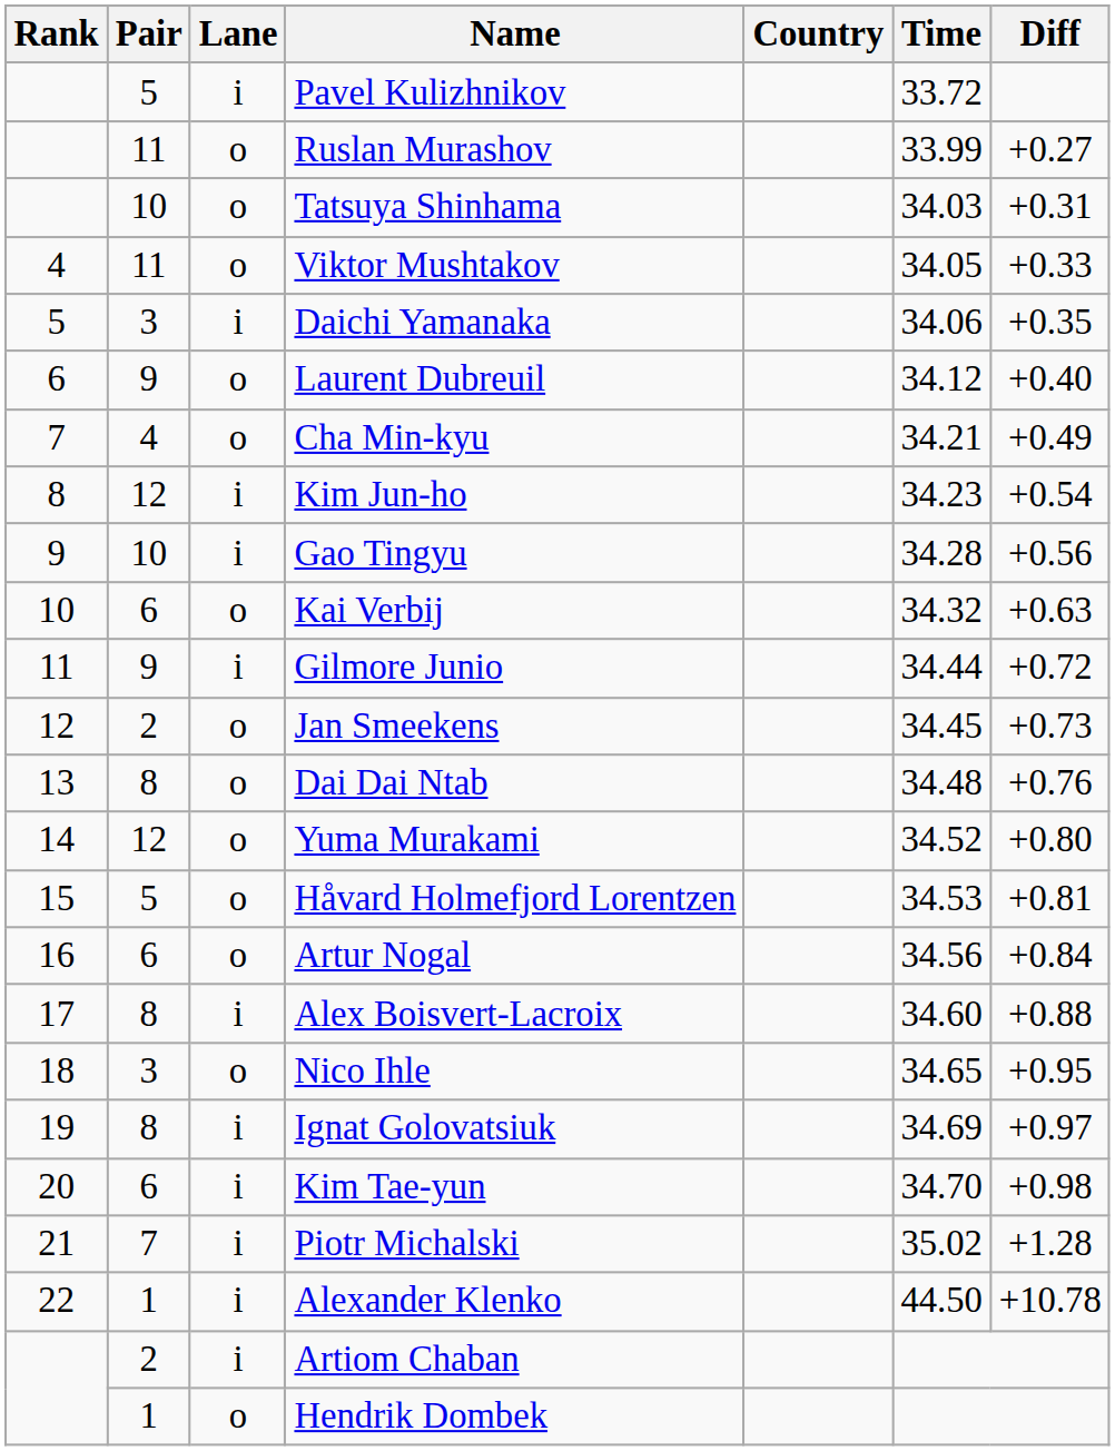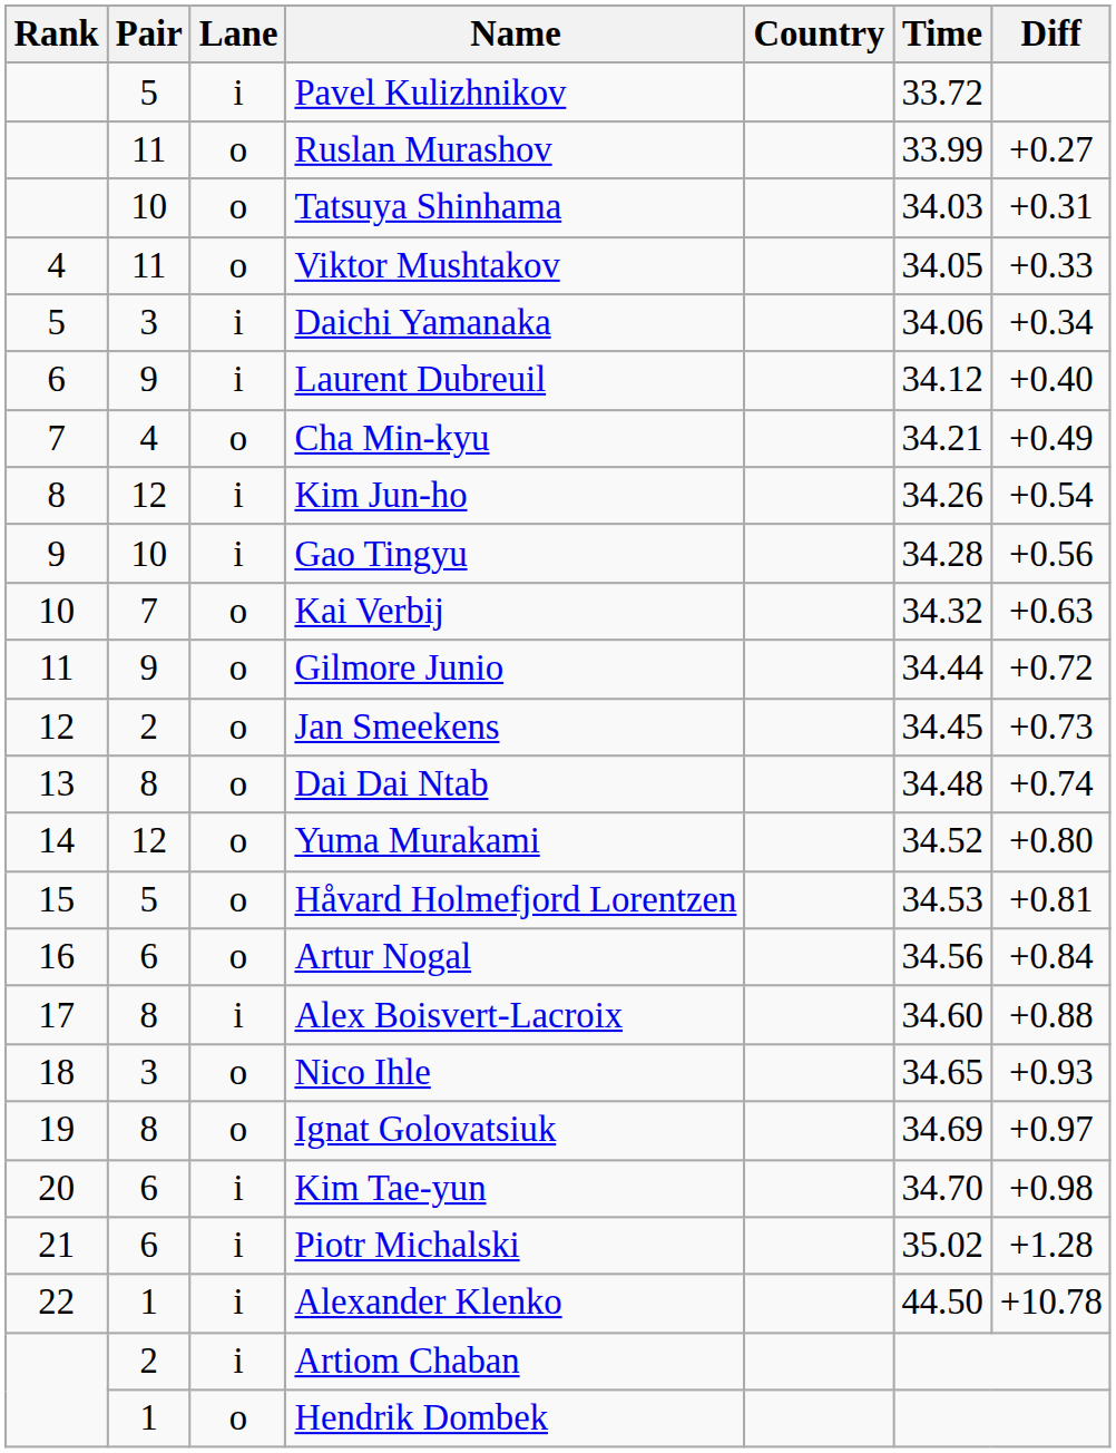Daichi Yamanaka | Diff: +0.35 -> +0.34
Laurent Dubreuil | Lane: o -> i
Kim Jun-ho | Time: 34.23 -> 34.26
Kai Verbij | Pair: 6 -> 7
Gilmore Junio | Lane: i -> o
Dai Dai Ntab | Diff: +0.76 -> +0.74
Nico Ihle | Diff: +0.95 -> +0.93
Ignat Golovatsiuk | Lane: i -> o
Piotr Michalski | Pair: 7 -> 6
